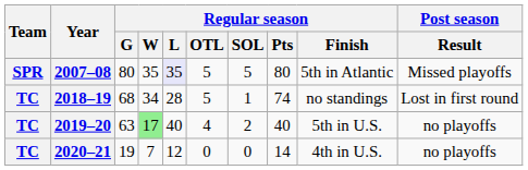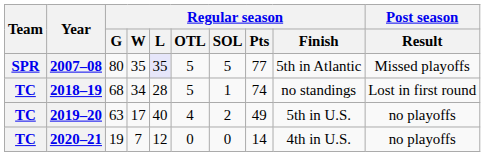2007–08 | Regular season / Pts: 80 -> 77
2019–20 | Regular season / W: lightgreen background -> no background
2019–20 | Regular season / Pts: 40 -> 49
